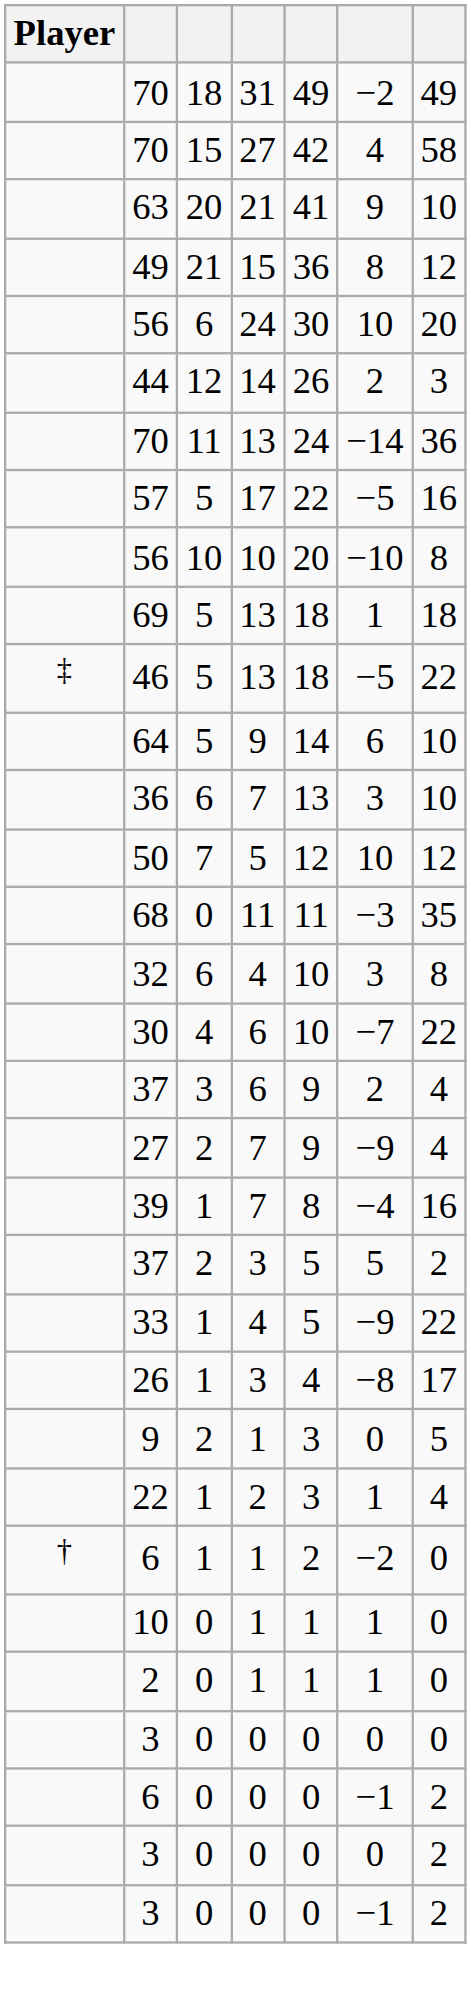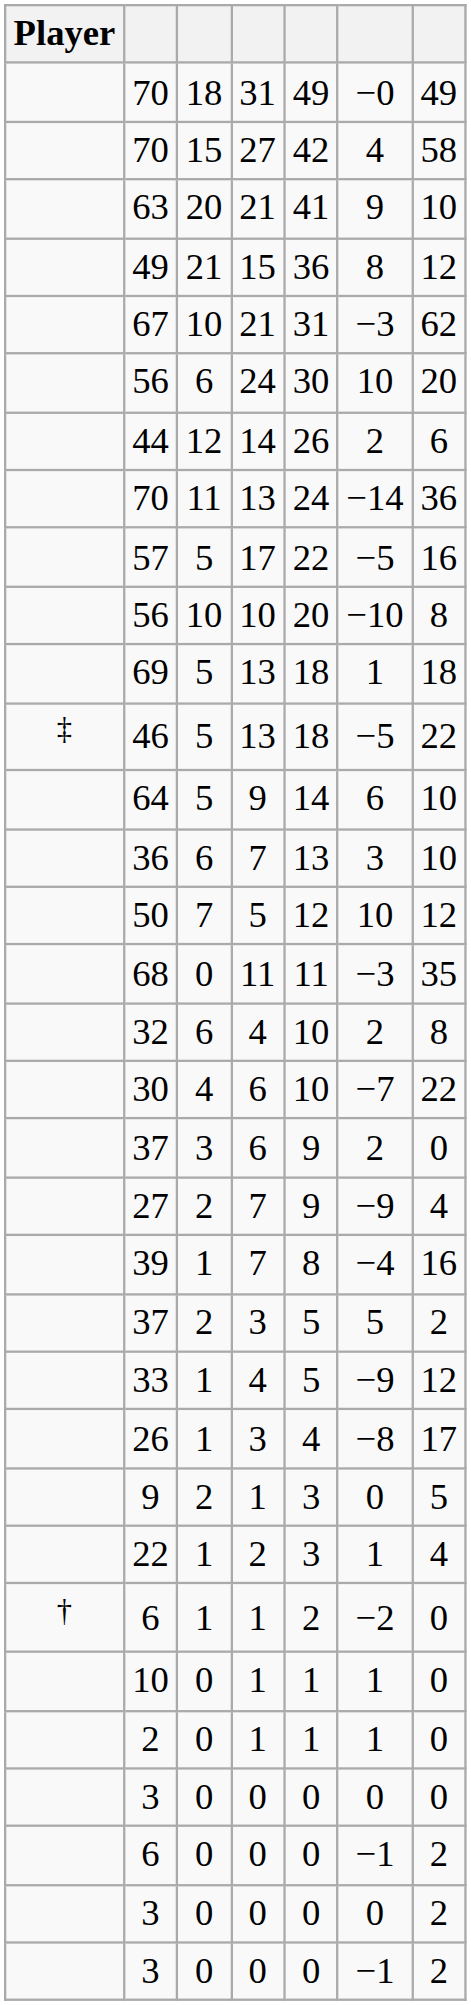70 / 31 | column 6: −2 -> −0
+ row: 67 | 10 | 21 | 31 | −3 | 62
44 | column 7: 3 -> 6
32 | column 6: 3 -> 2
37 / 6 | column 7: 4 -> 0
33 | column 7: 22 -> 12
